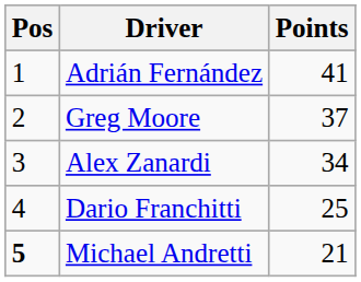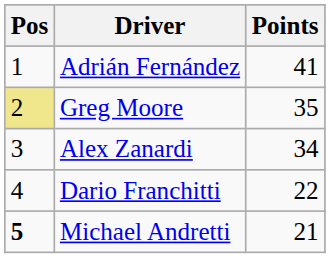Greg Moore | Pos: no background -> khaki background
Greg Moore | Points: 37 -> 35
Dario Franchitti | Points: 25 -> 22
